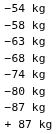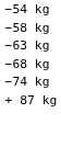- row: −80 kg
- row: −87 kg
